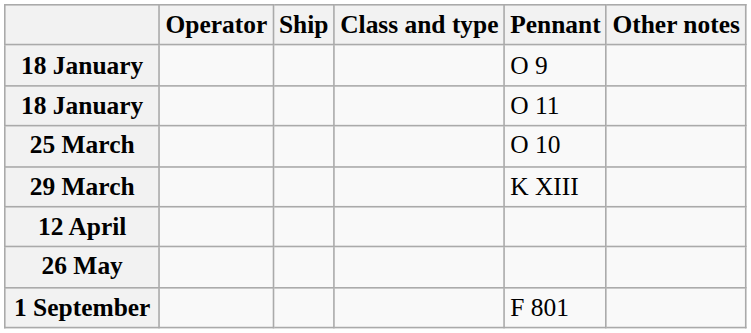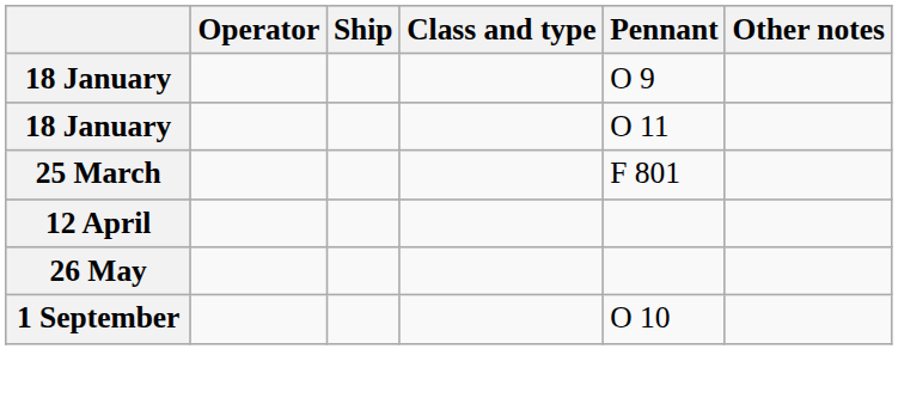25 March | Pennant: O 10 -> F 801
- row: 29 March | K XIII
1 September | Pennant: F 801 -> O 10
